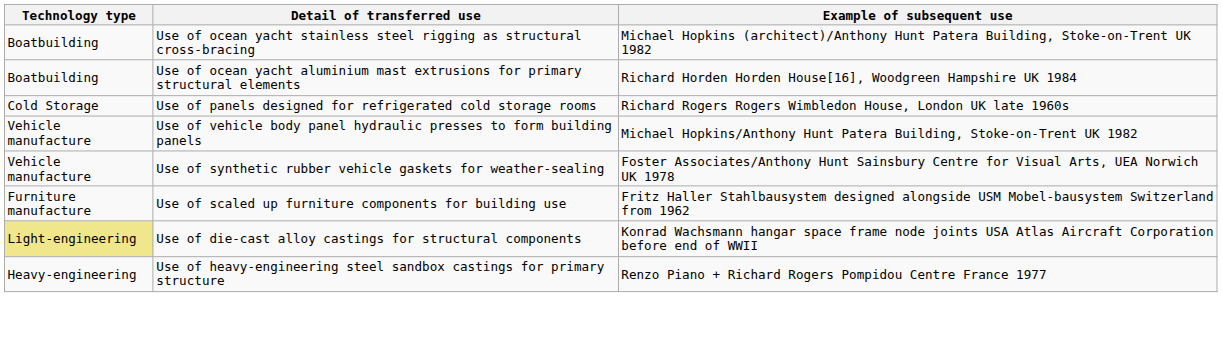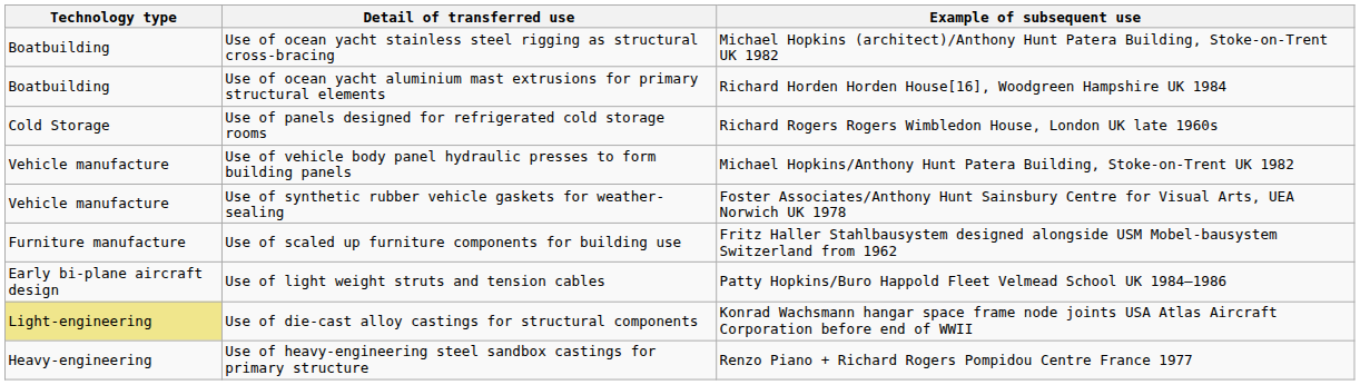+ row: Early bi-plane aircraft design | Use of light weight struts and tension cables | Patty Hopkins/Buro Happold Fleet Velmead School UK 1984–1986
